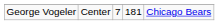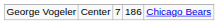George Vogeler | column 4: 181 -> 186
